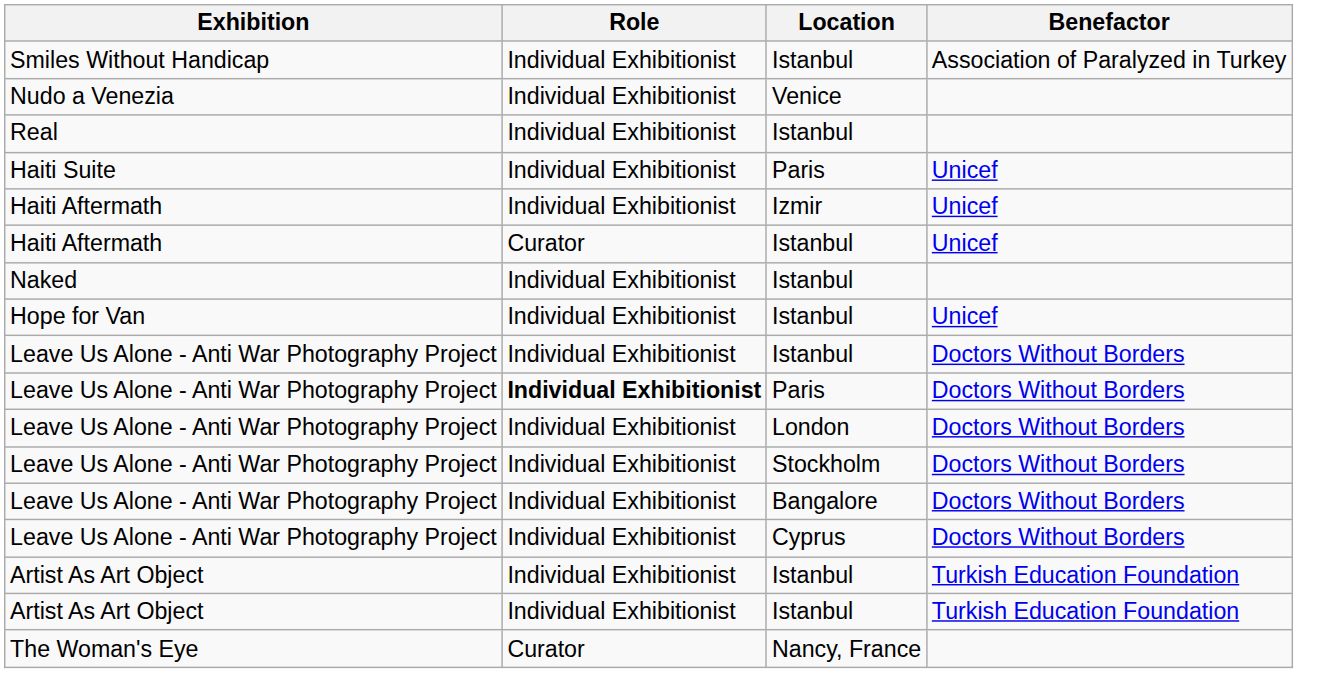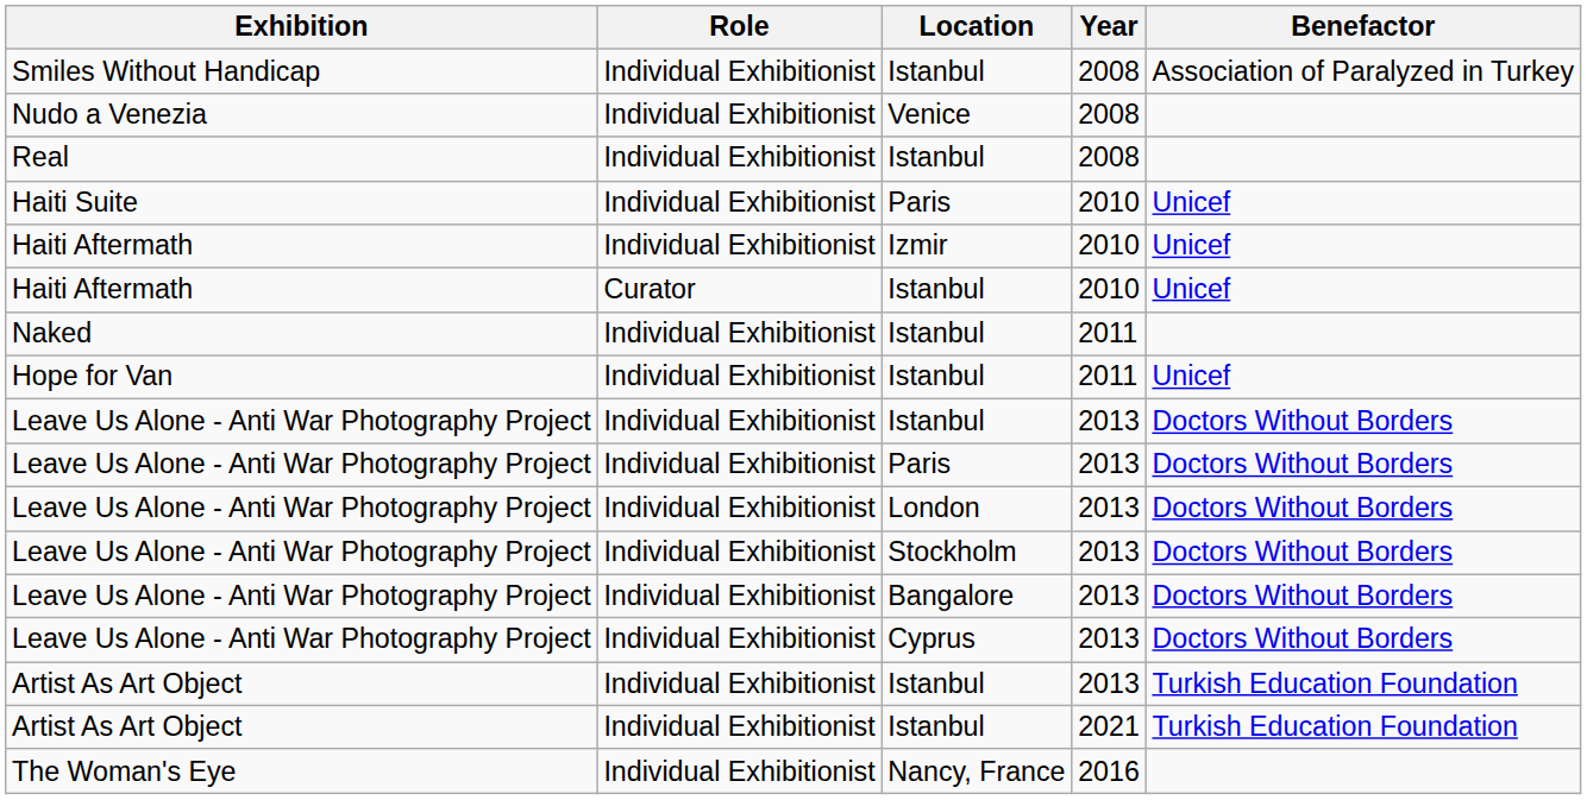+ column: Year | 2008 | 2008 | 2008 | 2010 | 2010 | 2010 | 2011 | 2011 | 2013 | 2013 | 2013 | 2013 | 2013 | 2013 | 2013 | 2021 | 2016
Leave Us Alone - Anti War Photography Project / Paris | Role: bold -> normal
The Woman's Eye | Role: Curator -> Individual Exhibitionist
